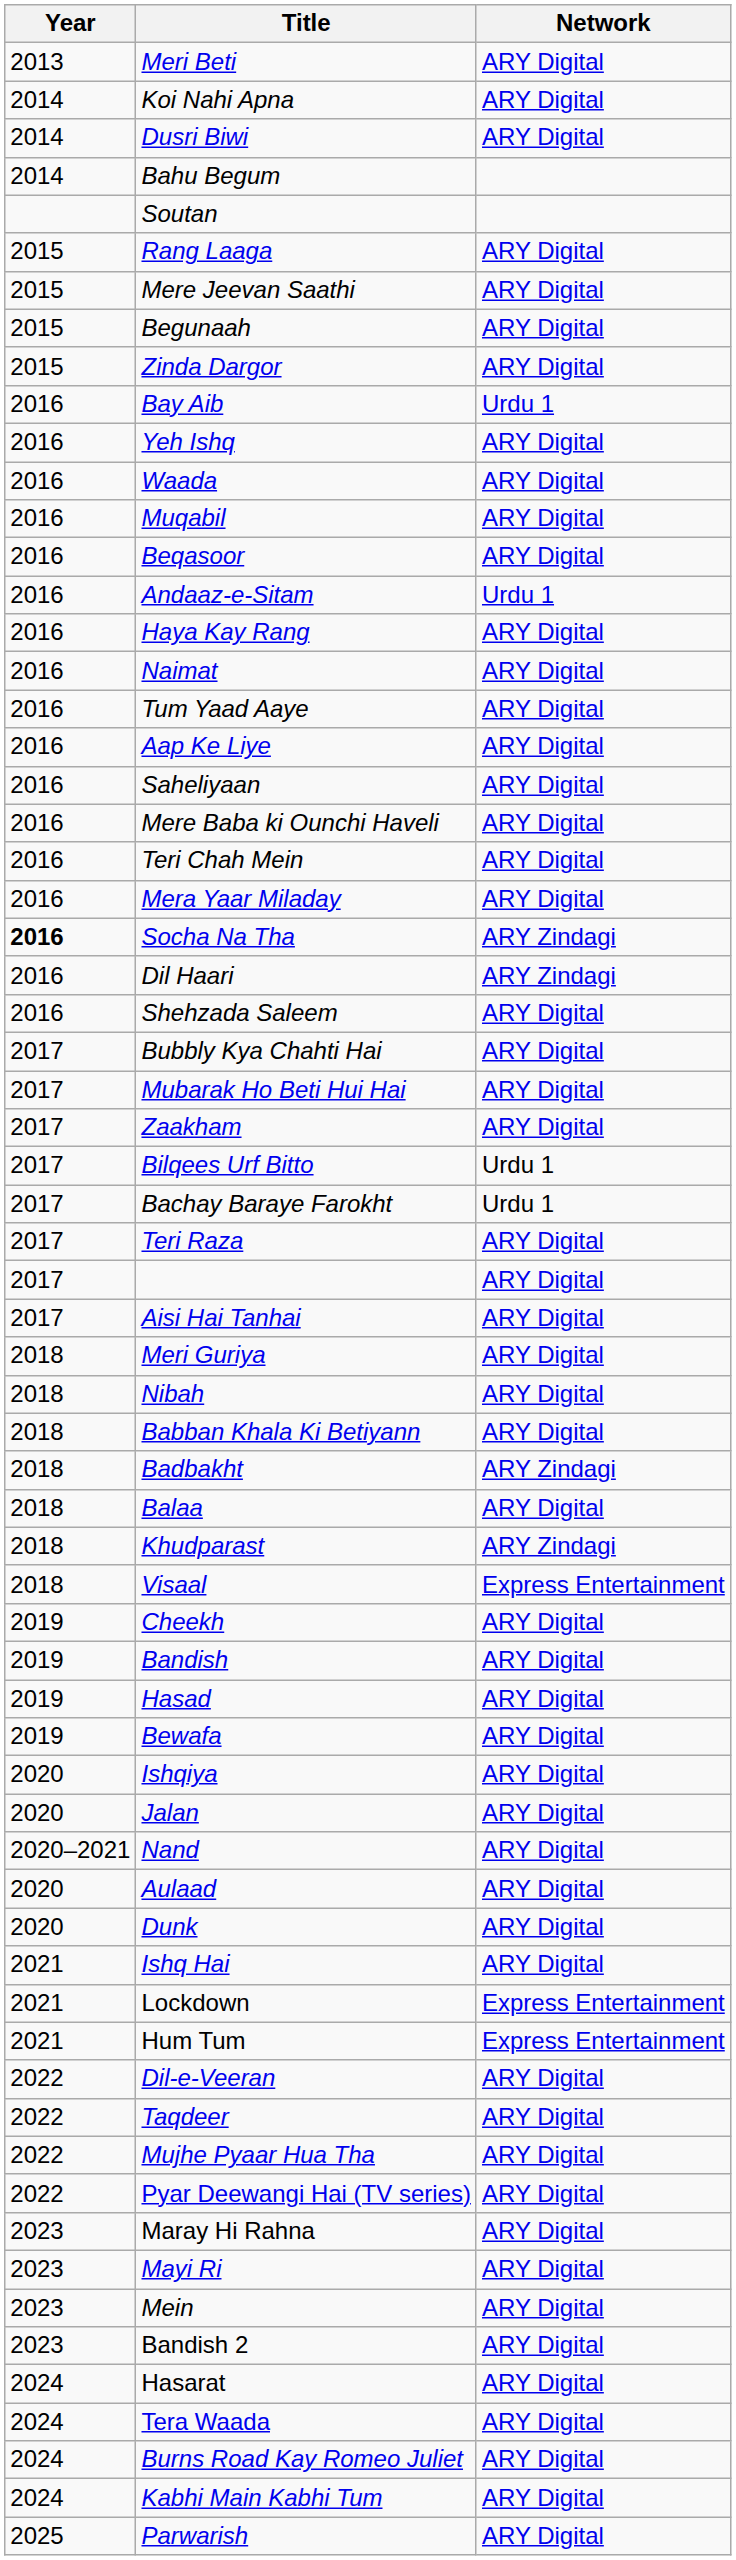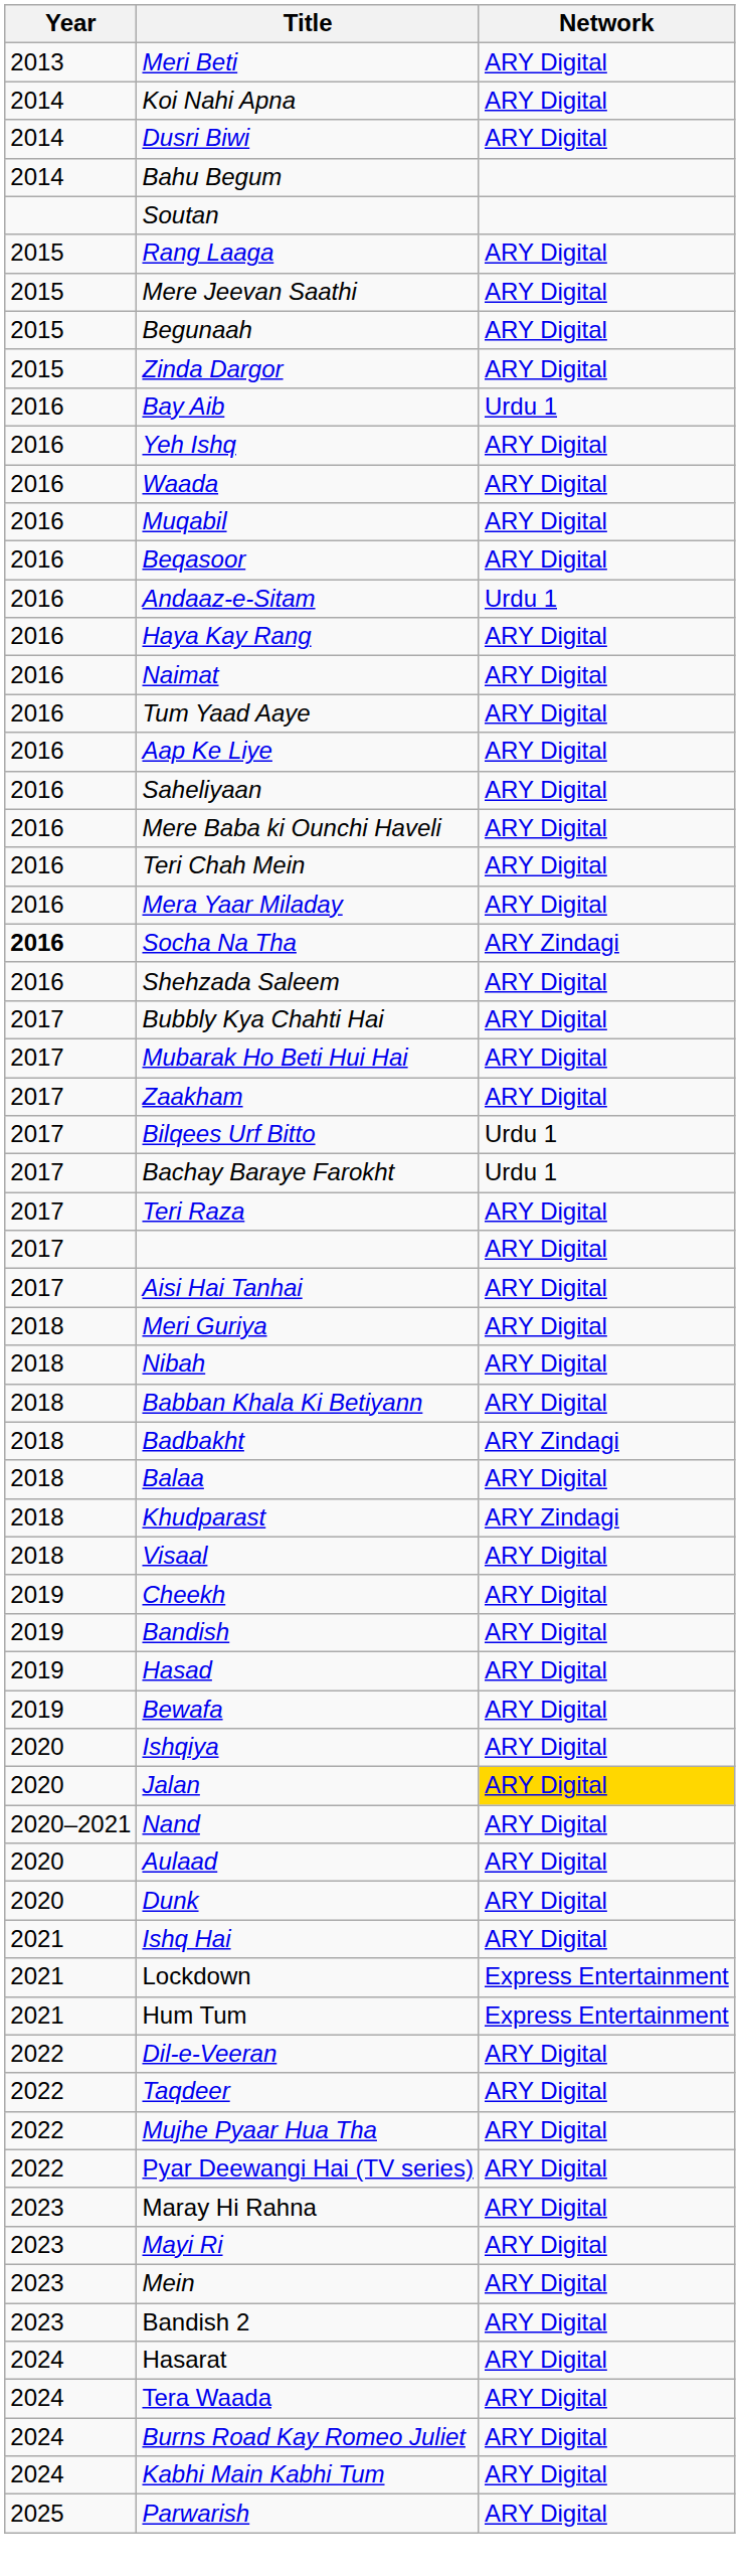- row: 2016 | Dil Haari | ARY Zindagi
Visaal | Network: Express Entertainment -> ARY Digital
Jalan | Network: no background -> gold background
